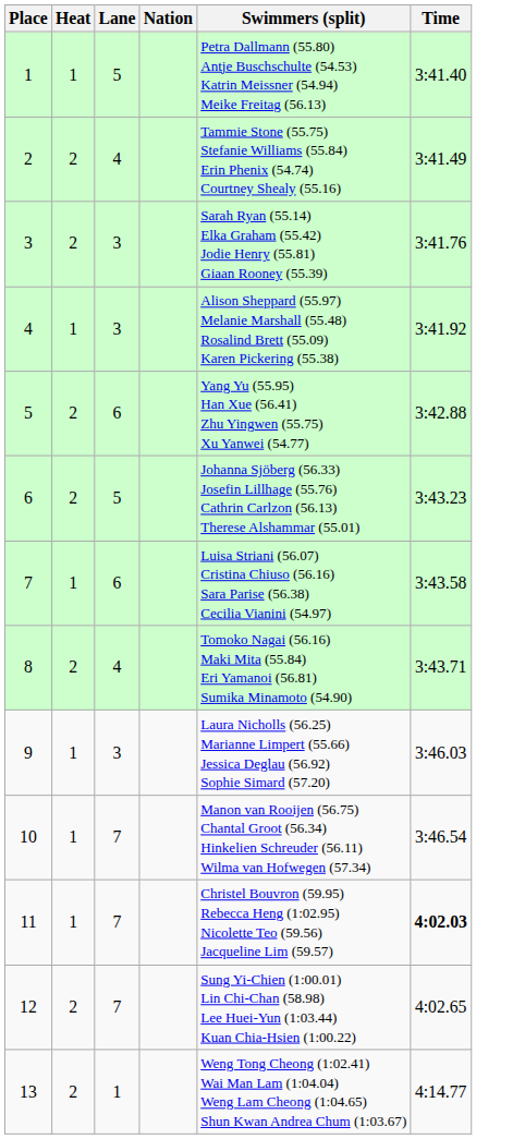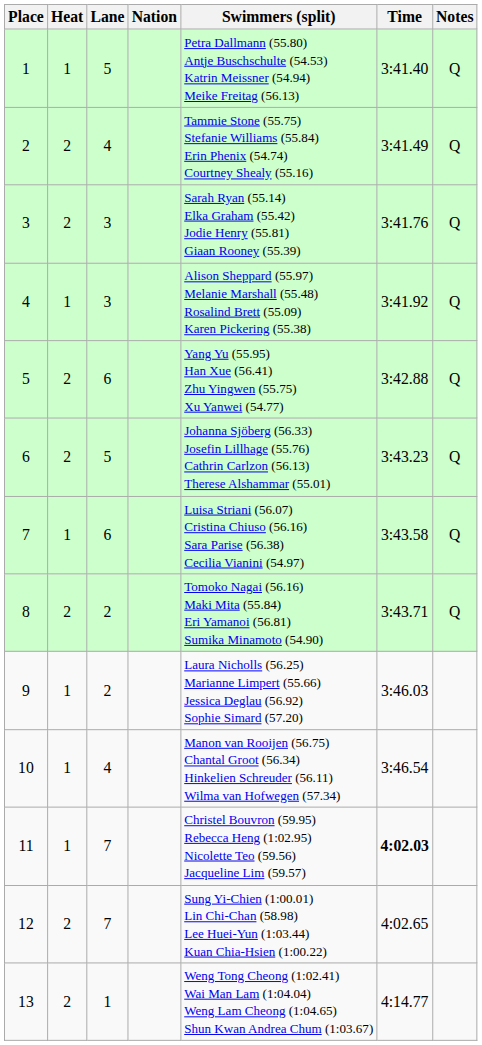+ column: Notes | Q | Q | Q | Q | Q | Q | Q | Q
8 | Lane: 4 -> 2
9 | Lane: 3 -> 2
10 | Lane: 7 -> 4
